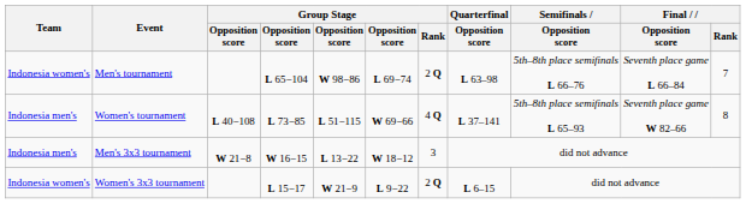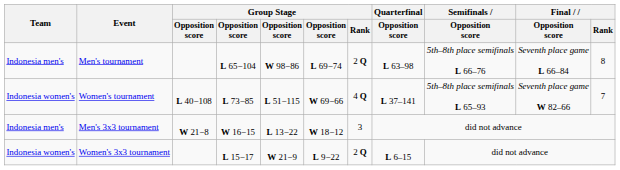Men's tournament | Team: Indonesia women's -> Indonesia men's
Men's tournament | Final / Rank: 7 -> 8
Women's tournament | Team: Indonesia men's -> Indonesia women's
Women's tournament | Final / Rank: 8 -> 7
